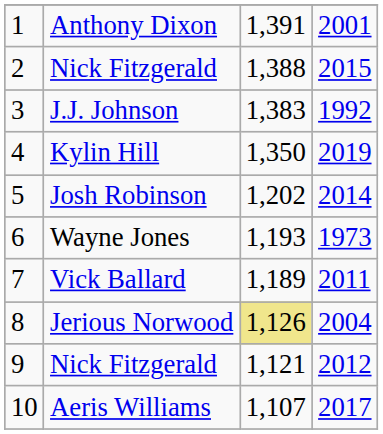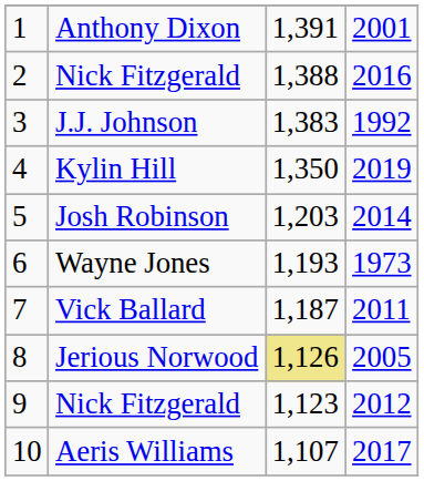2 / Nick Fitzgerald | column 4: 2015 -> 2016
Josh Robinson | column 3: 1,202 -> 1,203
Vick Ballard | column 3: 1,189 -> 1,187
Jerious Norwood | column 4: 2004 -> 2005
9 / Nick Fitzgerald | column 3: 1,121 -> 1,123
